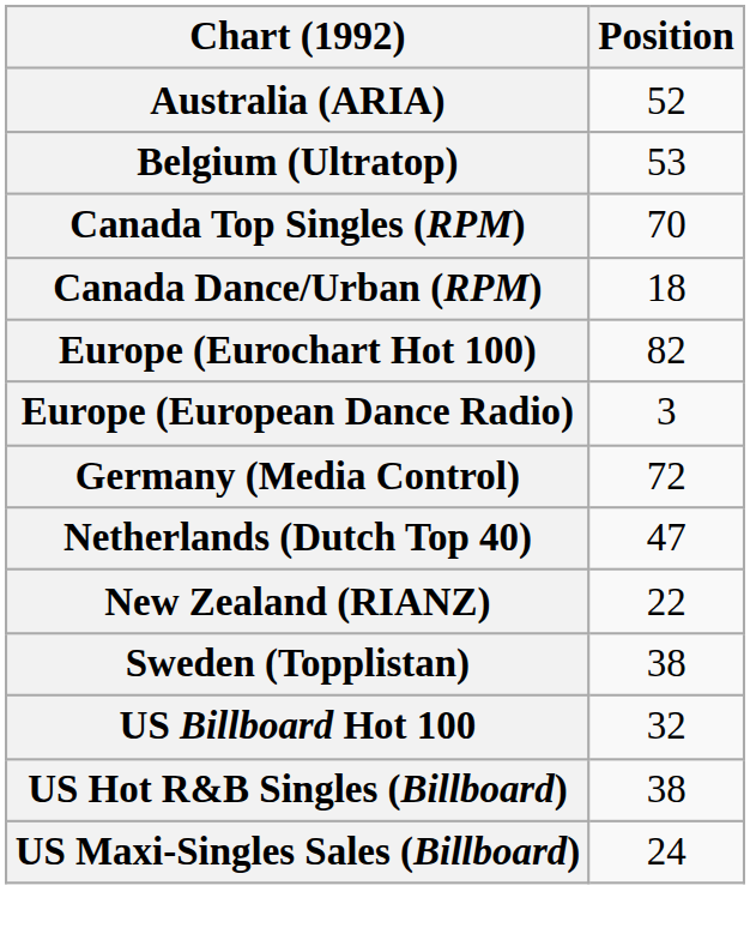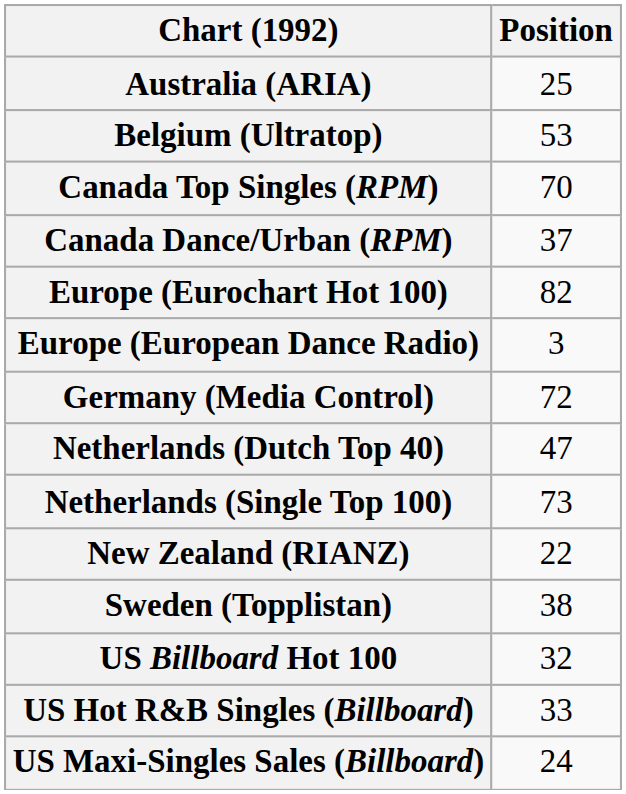Australia (ARIA) | Position: 52 -> 25
Canada Dance/Urban (RPM) | Position: 18 -> 37
+ row: Netherlands (Single Top 100) | 73
US Hot R&B Singles (Billboard) | Position: 38 -> 33
